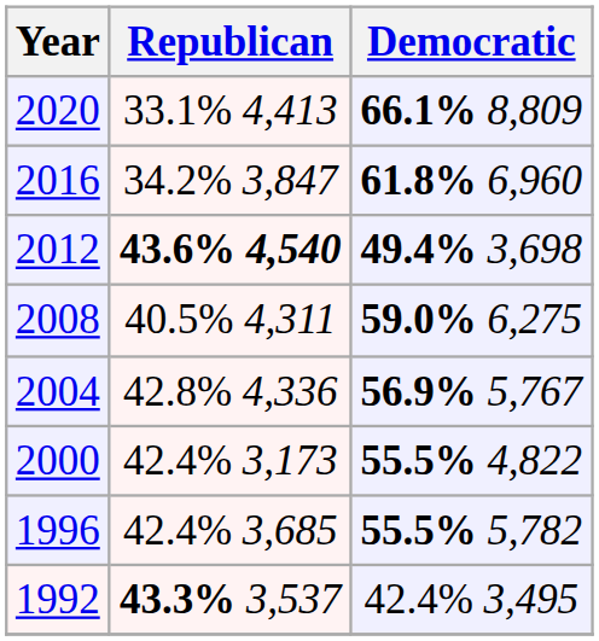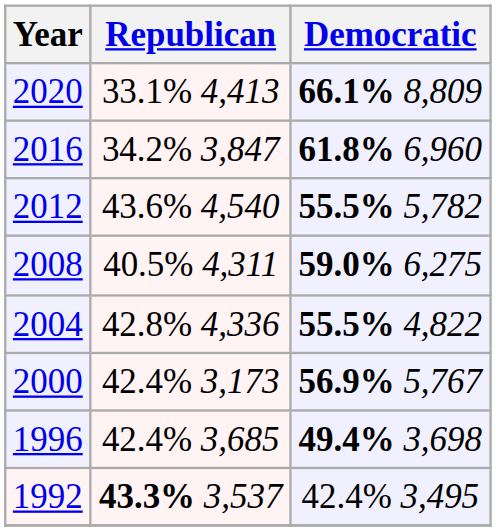2012 | Republican: bold -> normal
2012 | Democratic: 49.4% 3,698 -> 55.5% 5,782
2004 | Democratic: 56.9% 5,767 -> 55.5% 4,822
2000 | Democratic: 55.5% 4,822 -> 56.9% 5,767
1996 | Democratic: 55.5% 5,782 -> 49.4% 3,698
